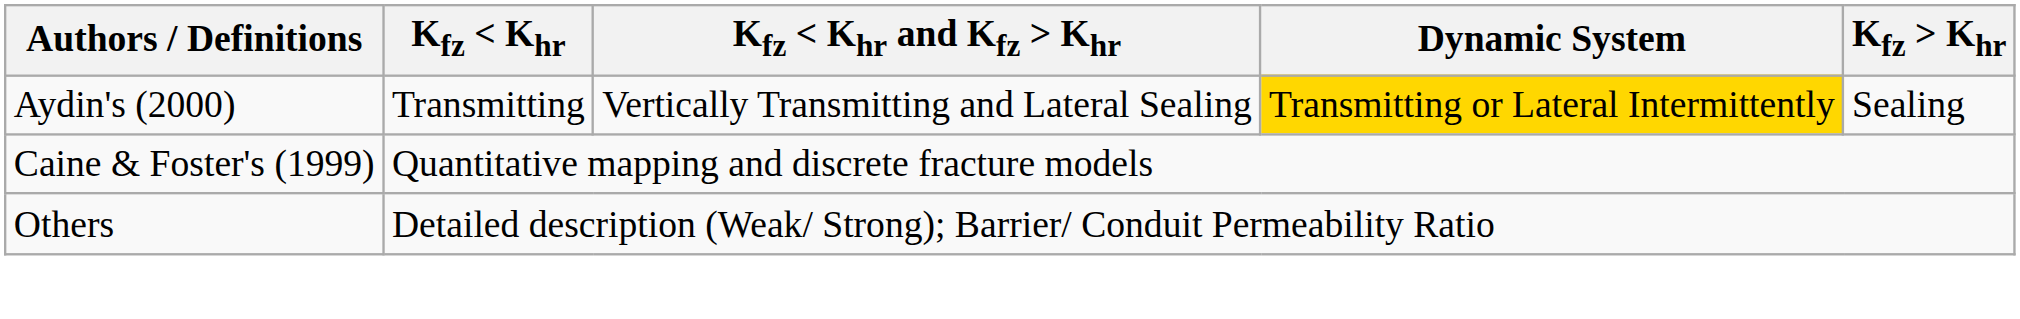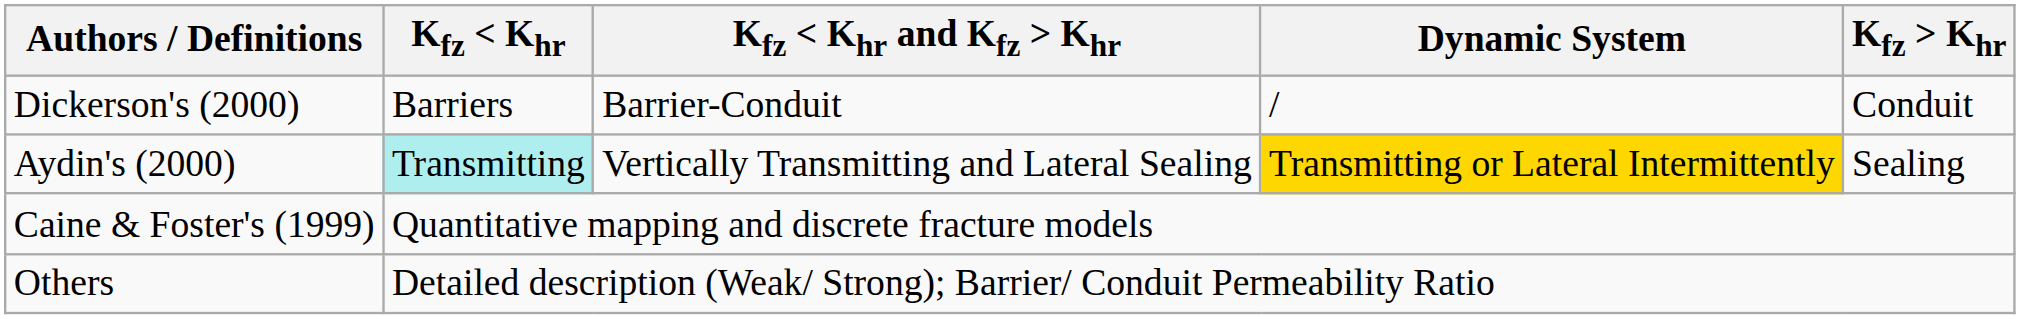+ row: Dickerson's (2000) | Barriers | Barrier-Conduit | / | Conduit
Aydin's (2000) | Kfz < Khr: no background -> paleturquoise background
